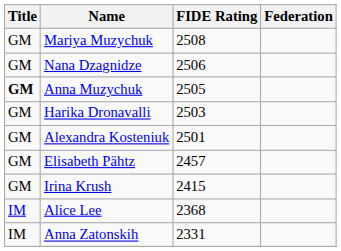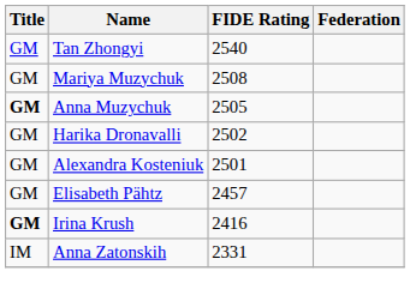+ row: GM | Tan Zhongyi | 2540
- row: GM | Nana Dzagnidze | 2506
Harika Dronavalli | FIDE Rating: 2503 -> 2502
Irina Krush | Title: normal -> bold
Irina Krush | FIDE Rating: 2415 -> 2416
- row: IM | Alice Lee | 2368
